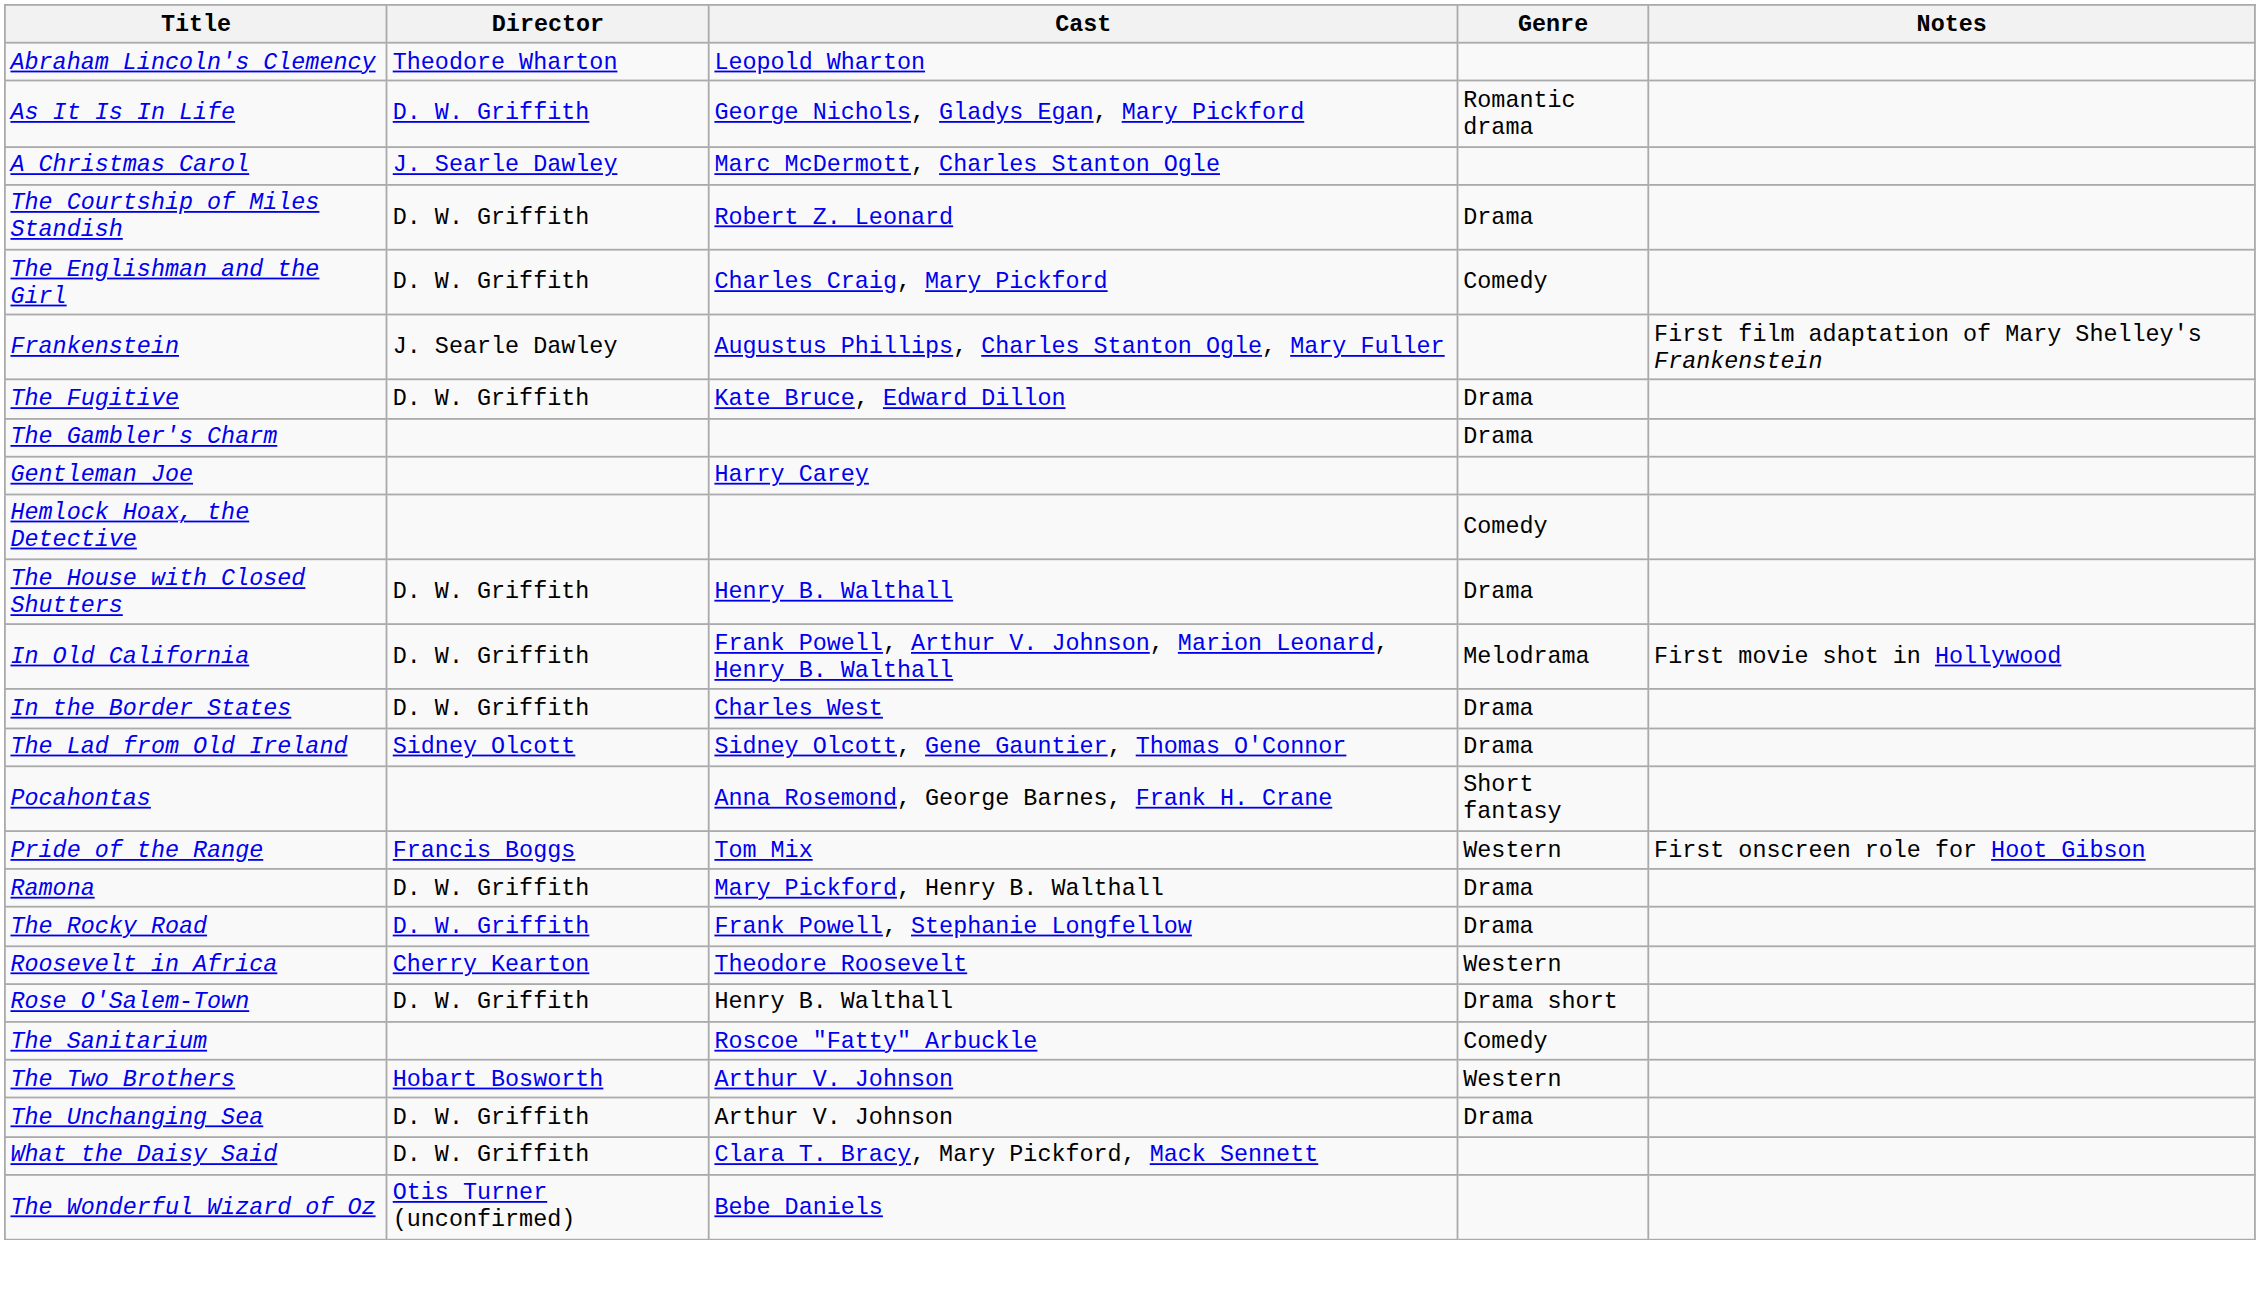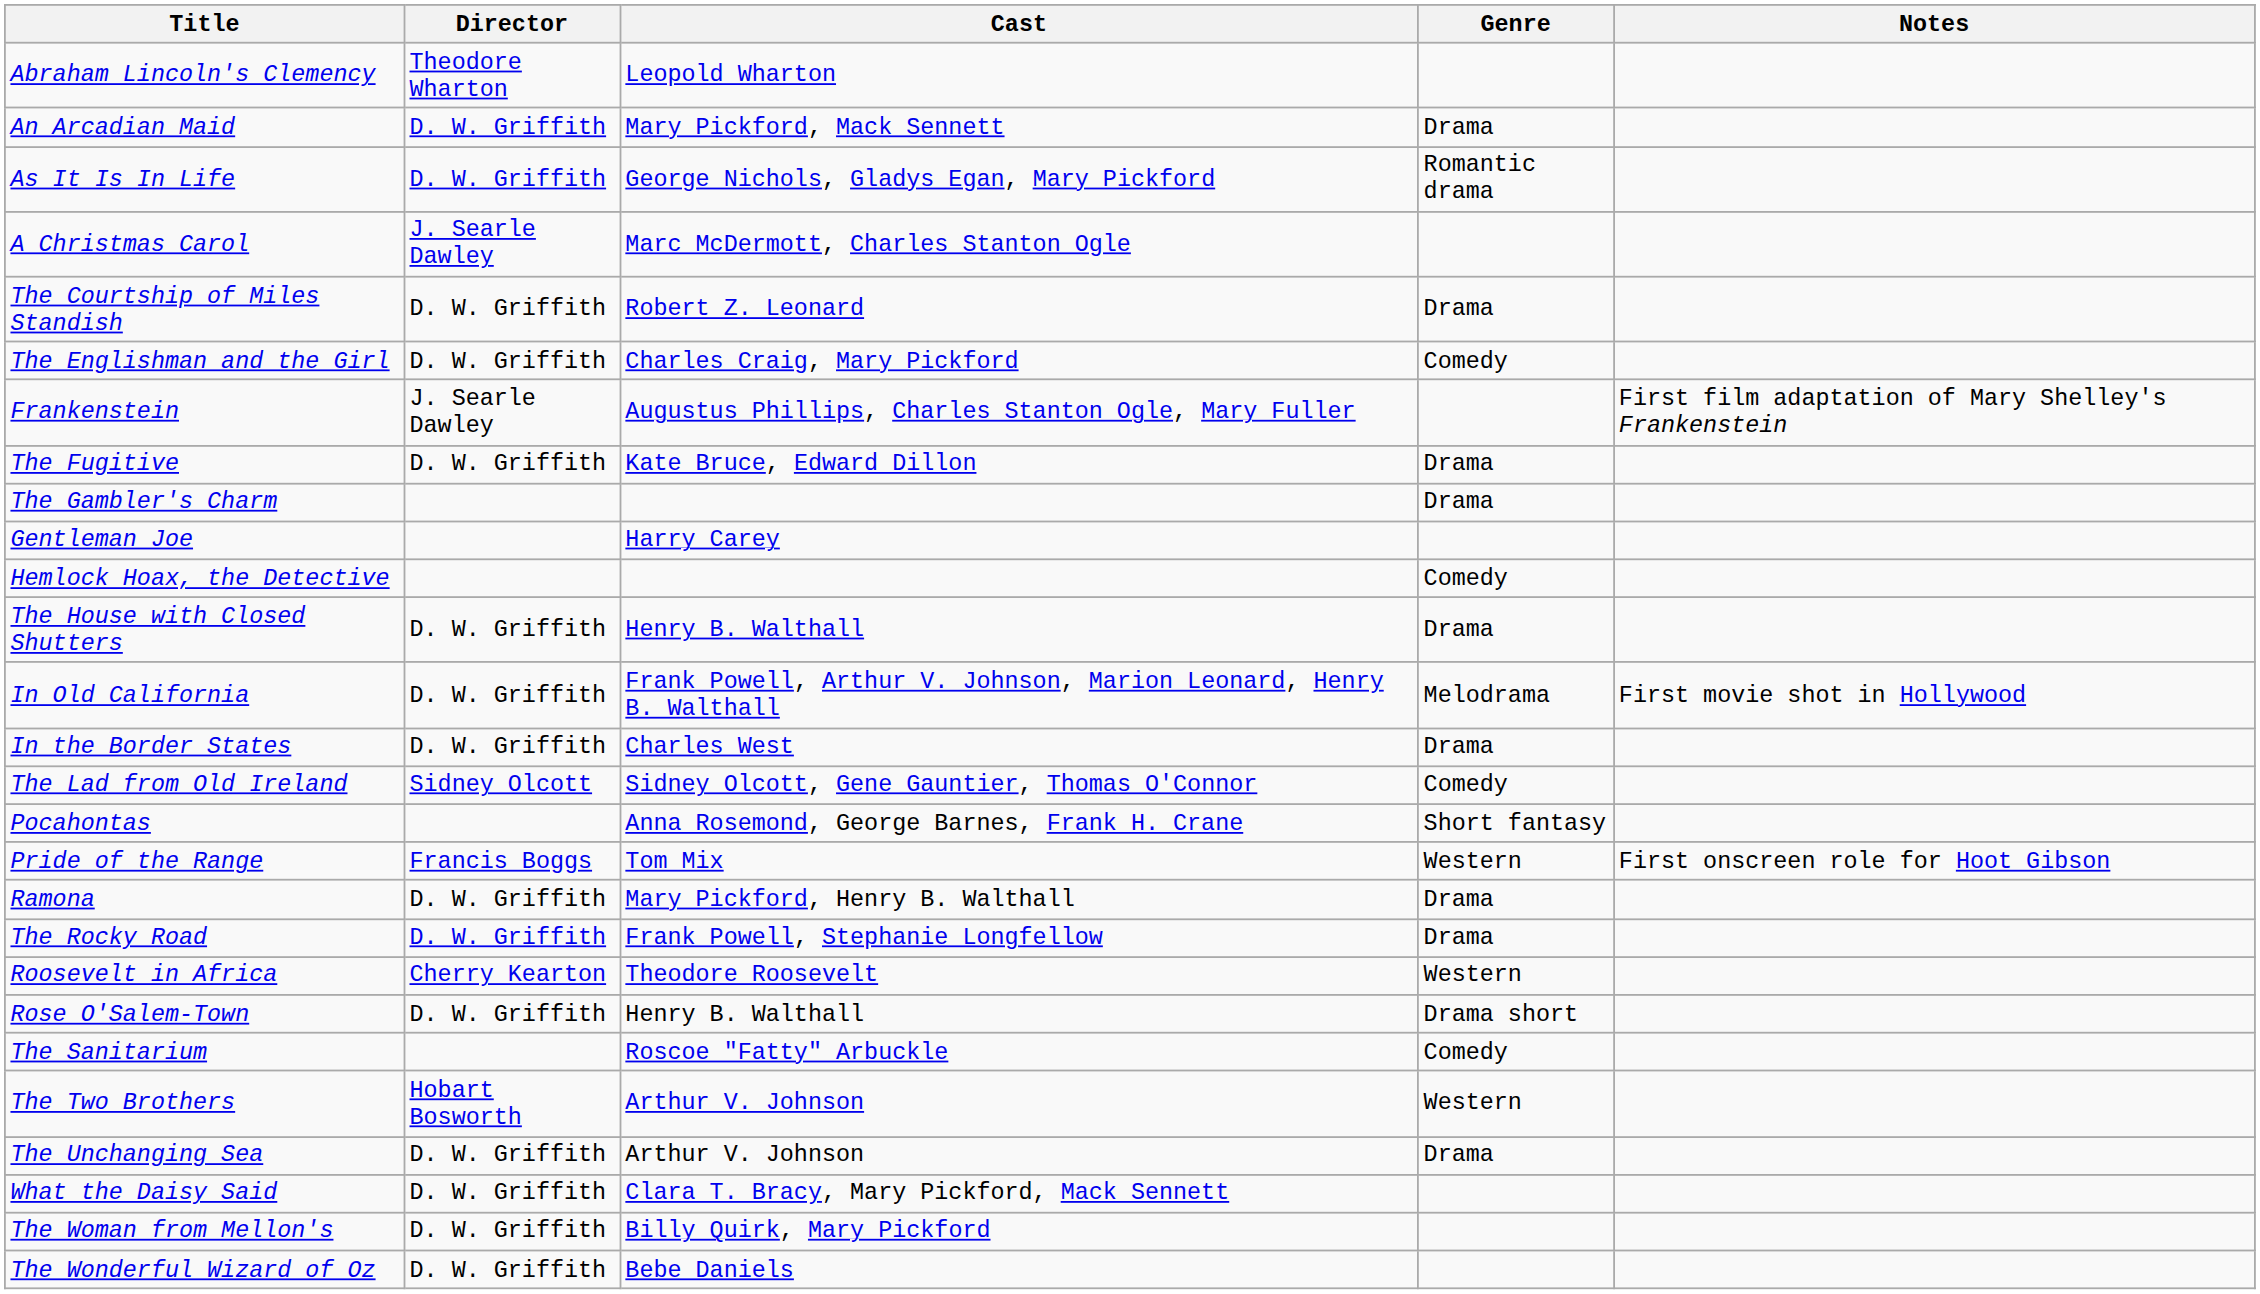+ row: An Arcadian Maid | D. W. Griffith | Mary Pickford, Mack Sennett | Drama
The Lad from Old Ireland | Genre: Drama -> Comedy
+ row: The Woman from Mellon's | D. W. Griffith | Billy Quirk, Mary Pickford
The Wonderful Wizard of Oz | Director: Otis Turner (unconfirmed) -> D. W. Griffith
